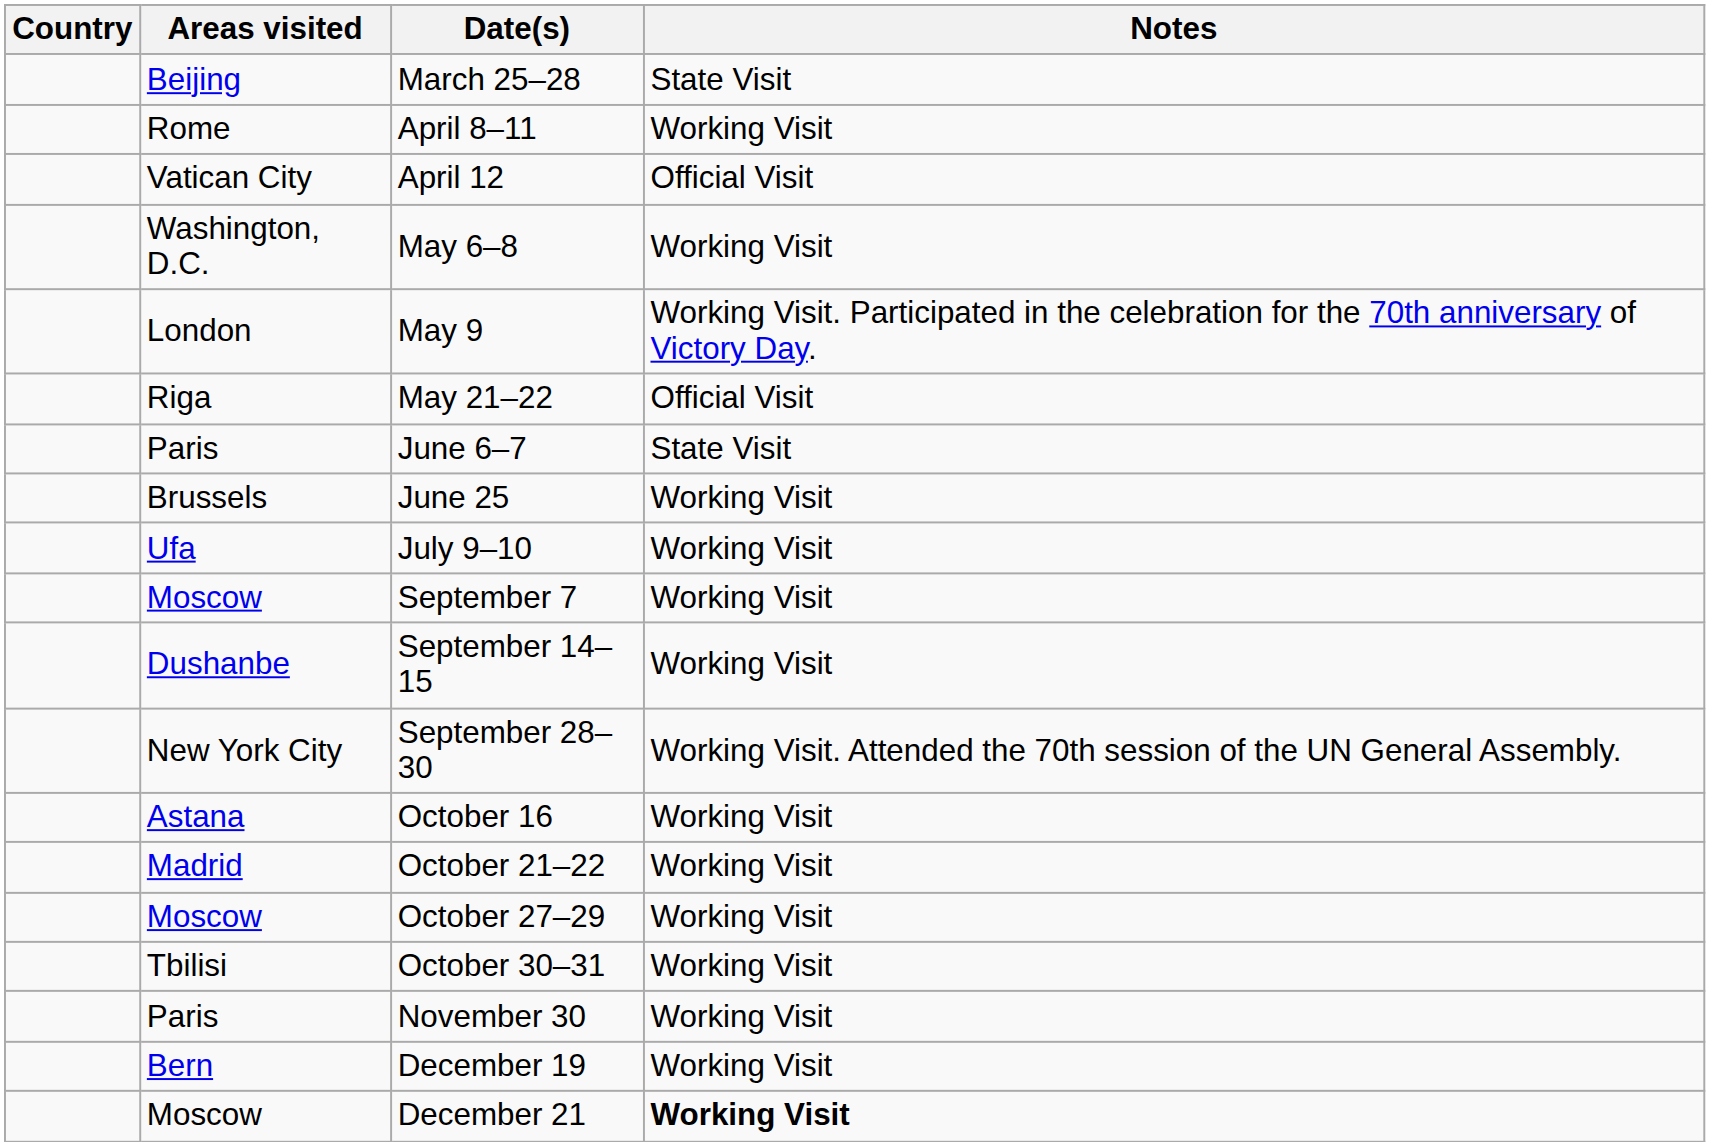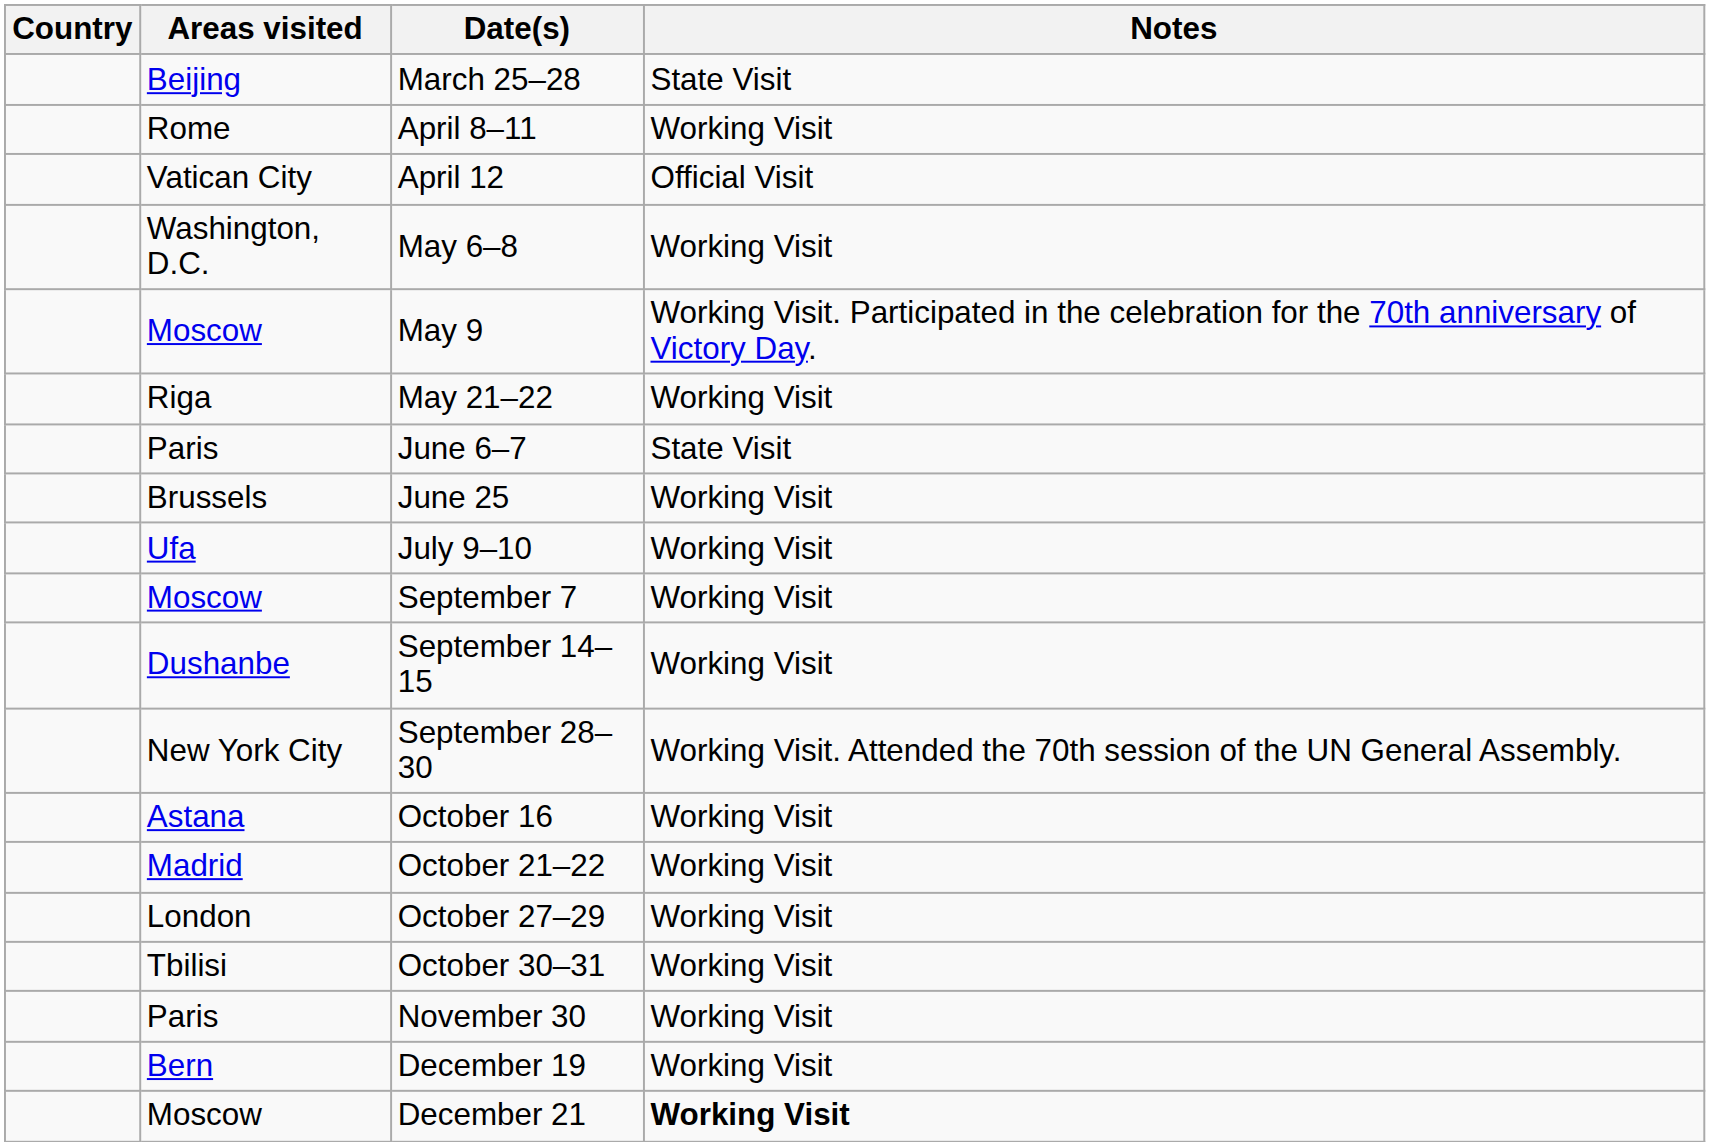May 9 | Areas visited: London -> Moscow
May 21–22 | Notes: Official Visit -> Working Visit
October 27–29 | Areas visited: Moscow -> London
